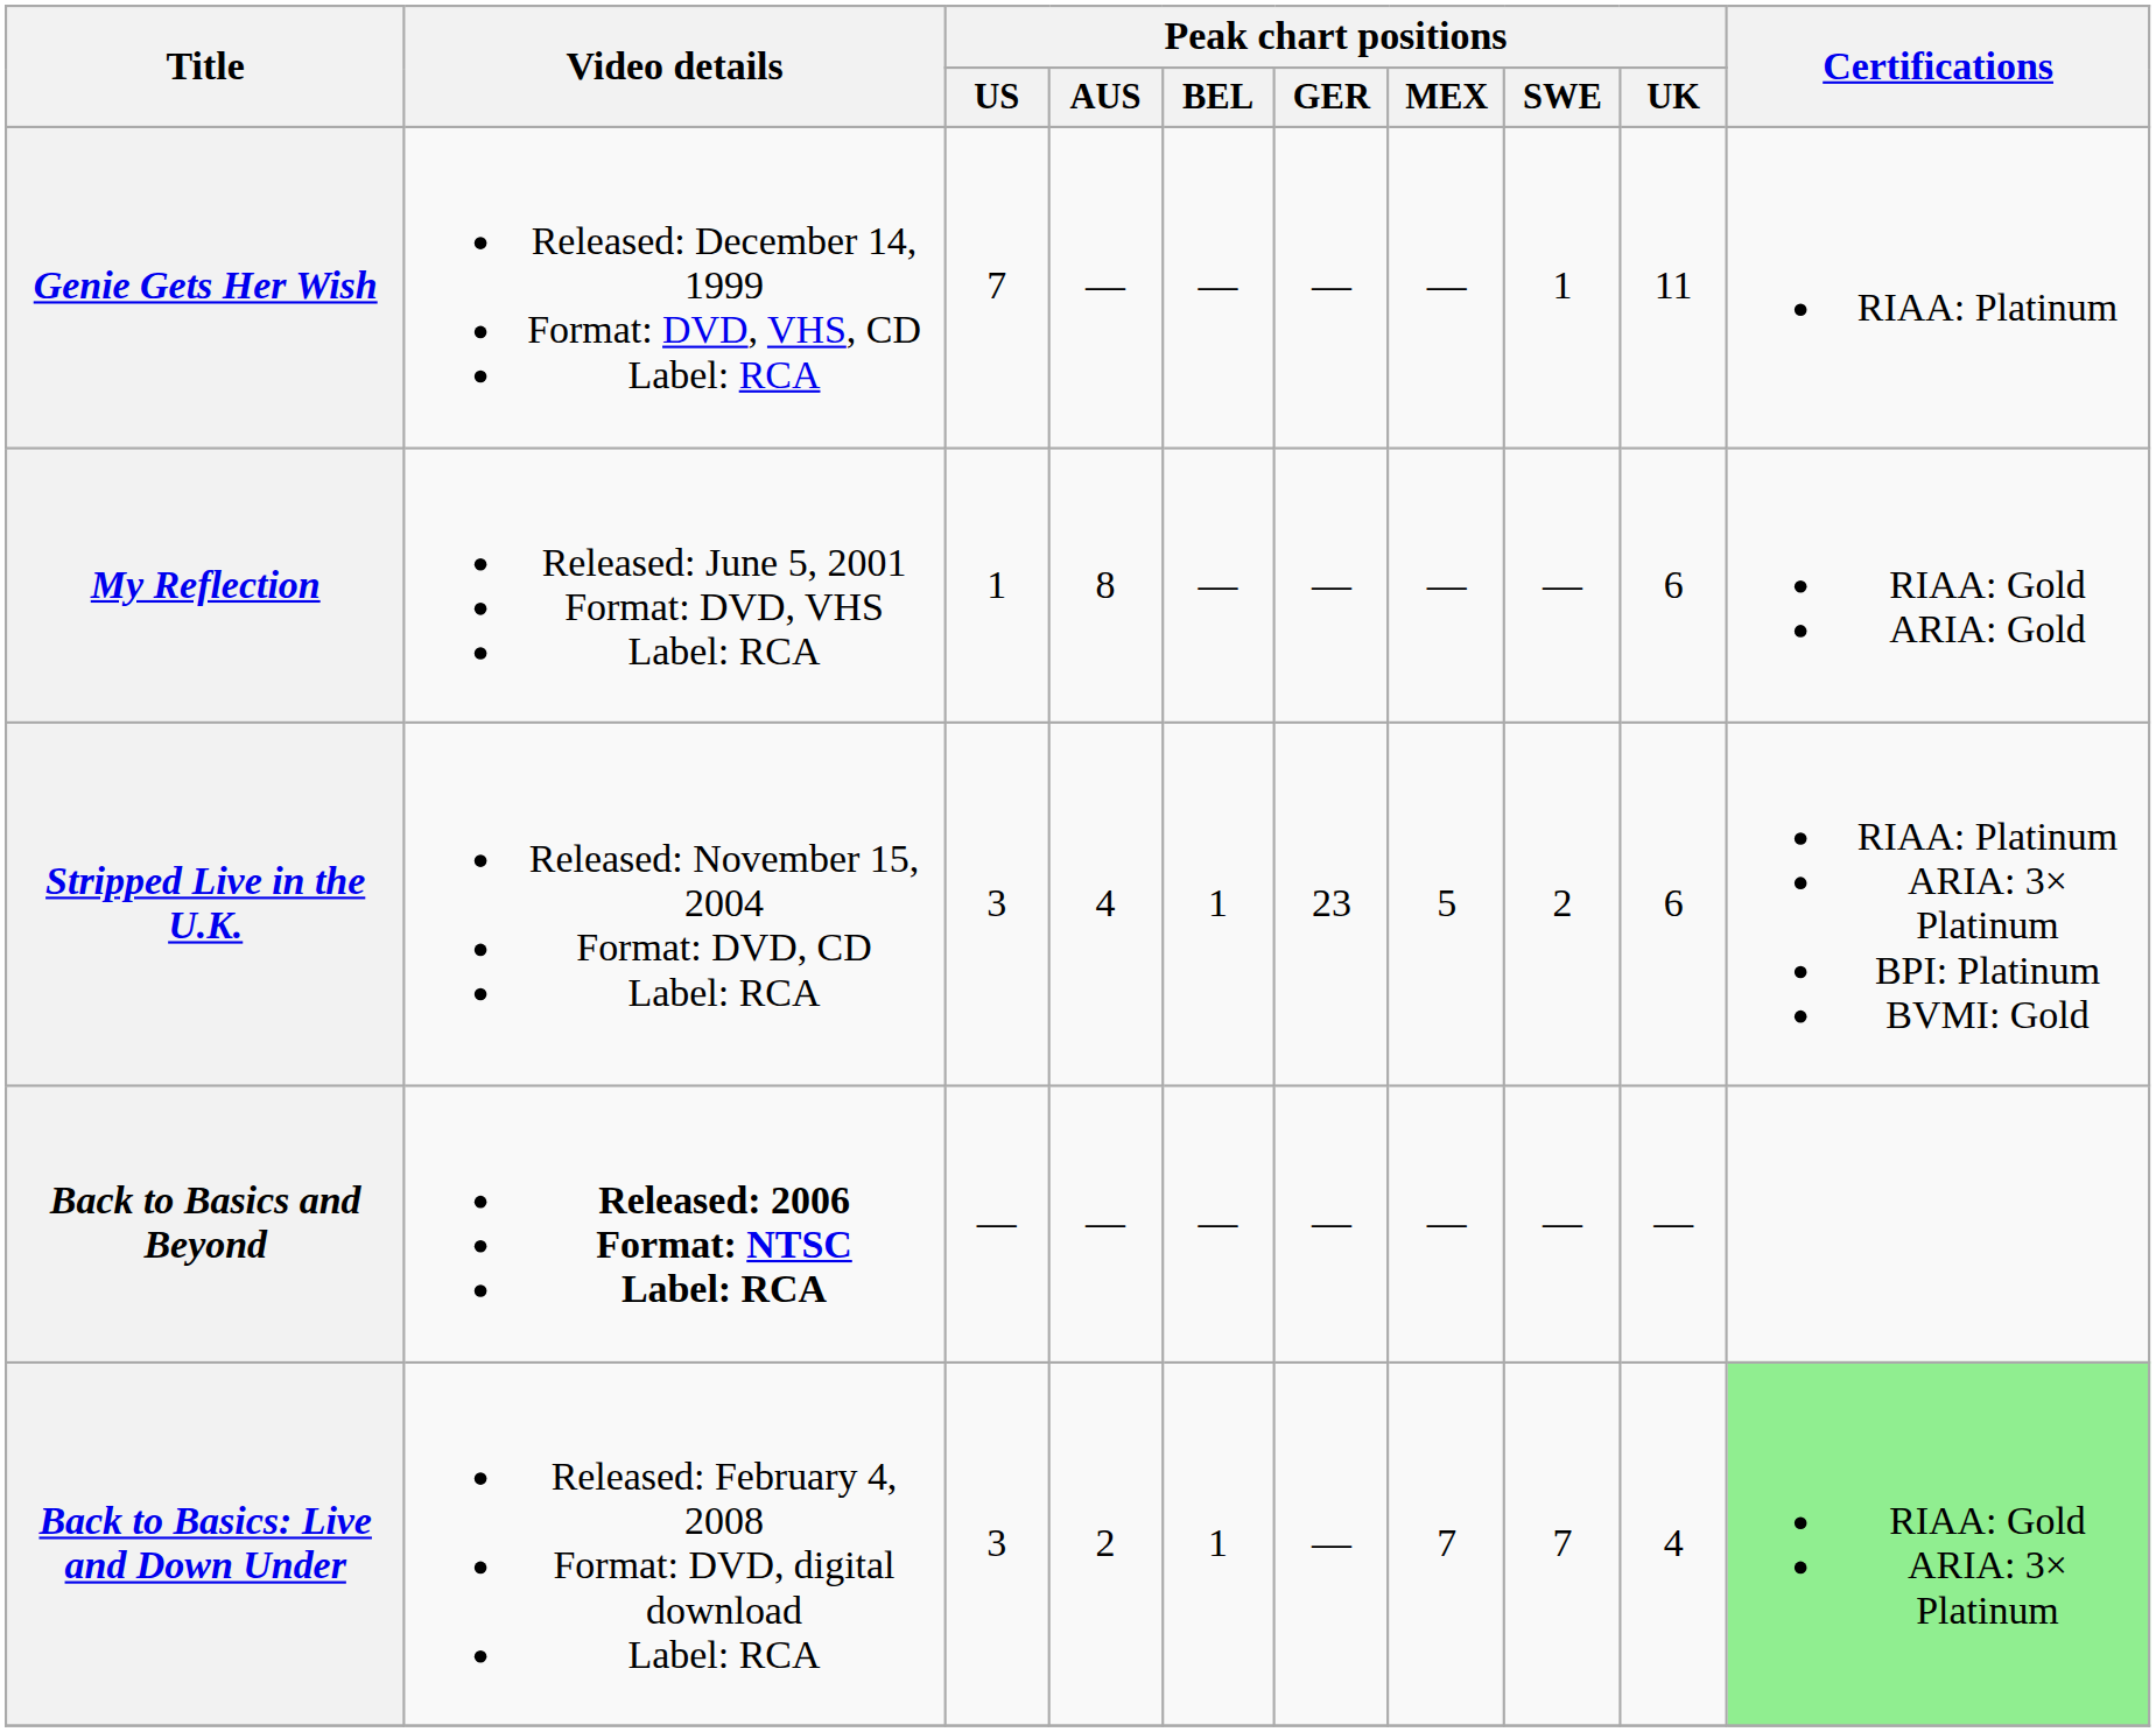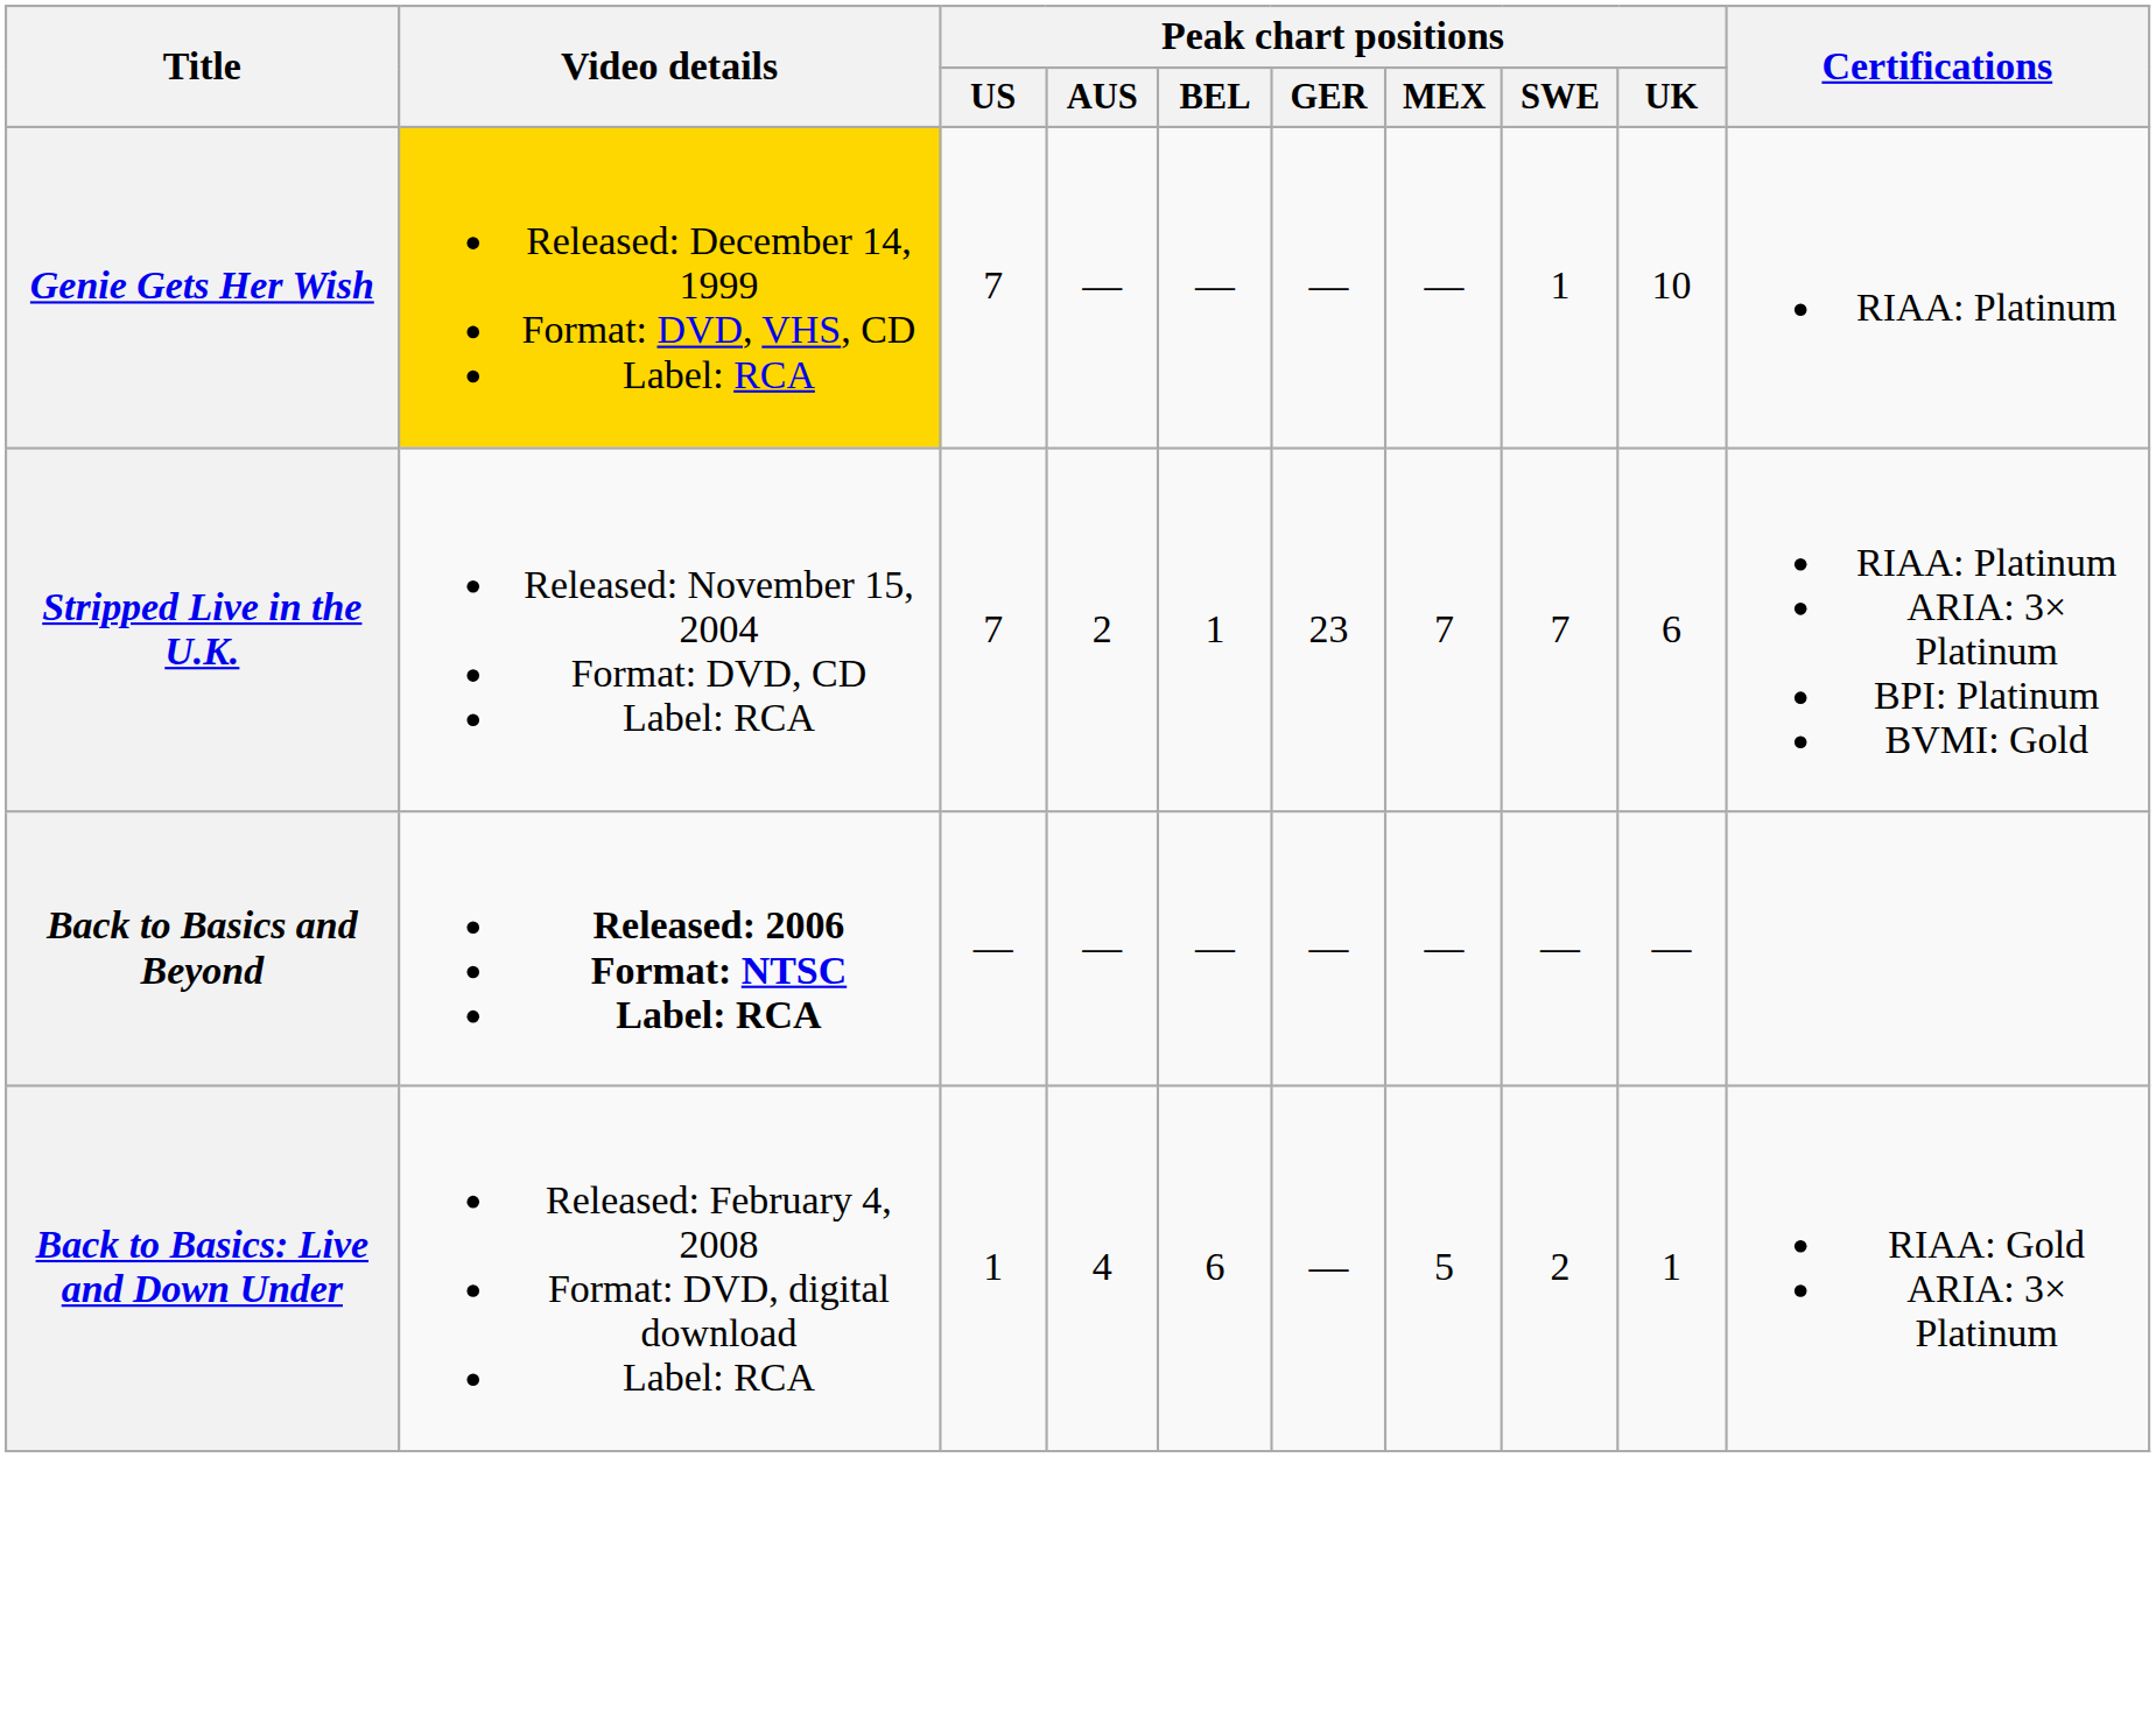Genie Gets Her Wish | Video details: no background -> gold background
Genie Gets Her Wish | Peak chart positions / UK: 11 -> 10
- row: My Reflection | Released: June 5, 2001 Format: DVD, VHS Label: RCA | 1 | 8 | — | — | — | — | 6 | RIAA: Gold ARIA: Gold
Stripped Live in the U.K. | Peak chart positions / US: 3 -> 7
Stripped Live in the U.K. | Peak chart positions / AUS: 4 -> 2
Stripped Live in the U.K. | Peak chart positions / MEX: 5 -> 7
Stripped Live in the U.K. | Peak chart positions / SWE: 2 -> 7
Back to Basics: Live and Down Under | Peak chart positions / US: 3 -> 1
Back to Basics: Live and Down Under | Peak chart positions / AUS: 2 -> 4
Back to Basics: Live and Down Under | Peak chart positions / BEL: 1 -> 6
Back to Basics: Live and Down Under | Peak chart positions / MEX: 7 -> 5
Back to Basics: Live and Down Under | Peak chart positions / SWE: 7 -> 2
Back to Basics: Live and Down Under | Peak chart positions / UK: 4 -> 1
Back to Basics: Live and Down Under | Certifications: lightgreen background -> no background
